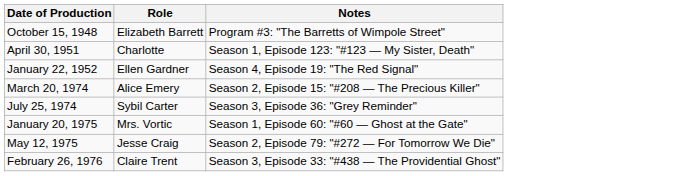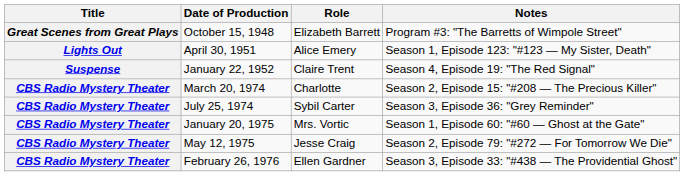+ column: Title | Great Scenes from Great Plays | Lights Out | Suspense | CBS Radio Mystery Theater | CBS Radio Mystery Theater | CBS Radio Mystery Theater | CBS Radio Mystery Theater | CBS Radio Mystery Theater
April 30, 1951 | Role: Charlotte -> Alice Emery
January 22, 1952 | Role: Ellen Gardner -> Claire Trent
March 20, 1974 | Role: Alice Emery -> Charlotte
February 26, 1976 | Role: Claire Trent -> Ellen Gardner
